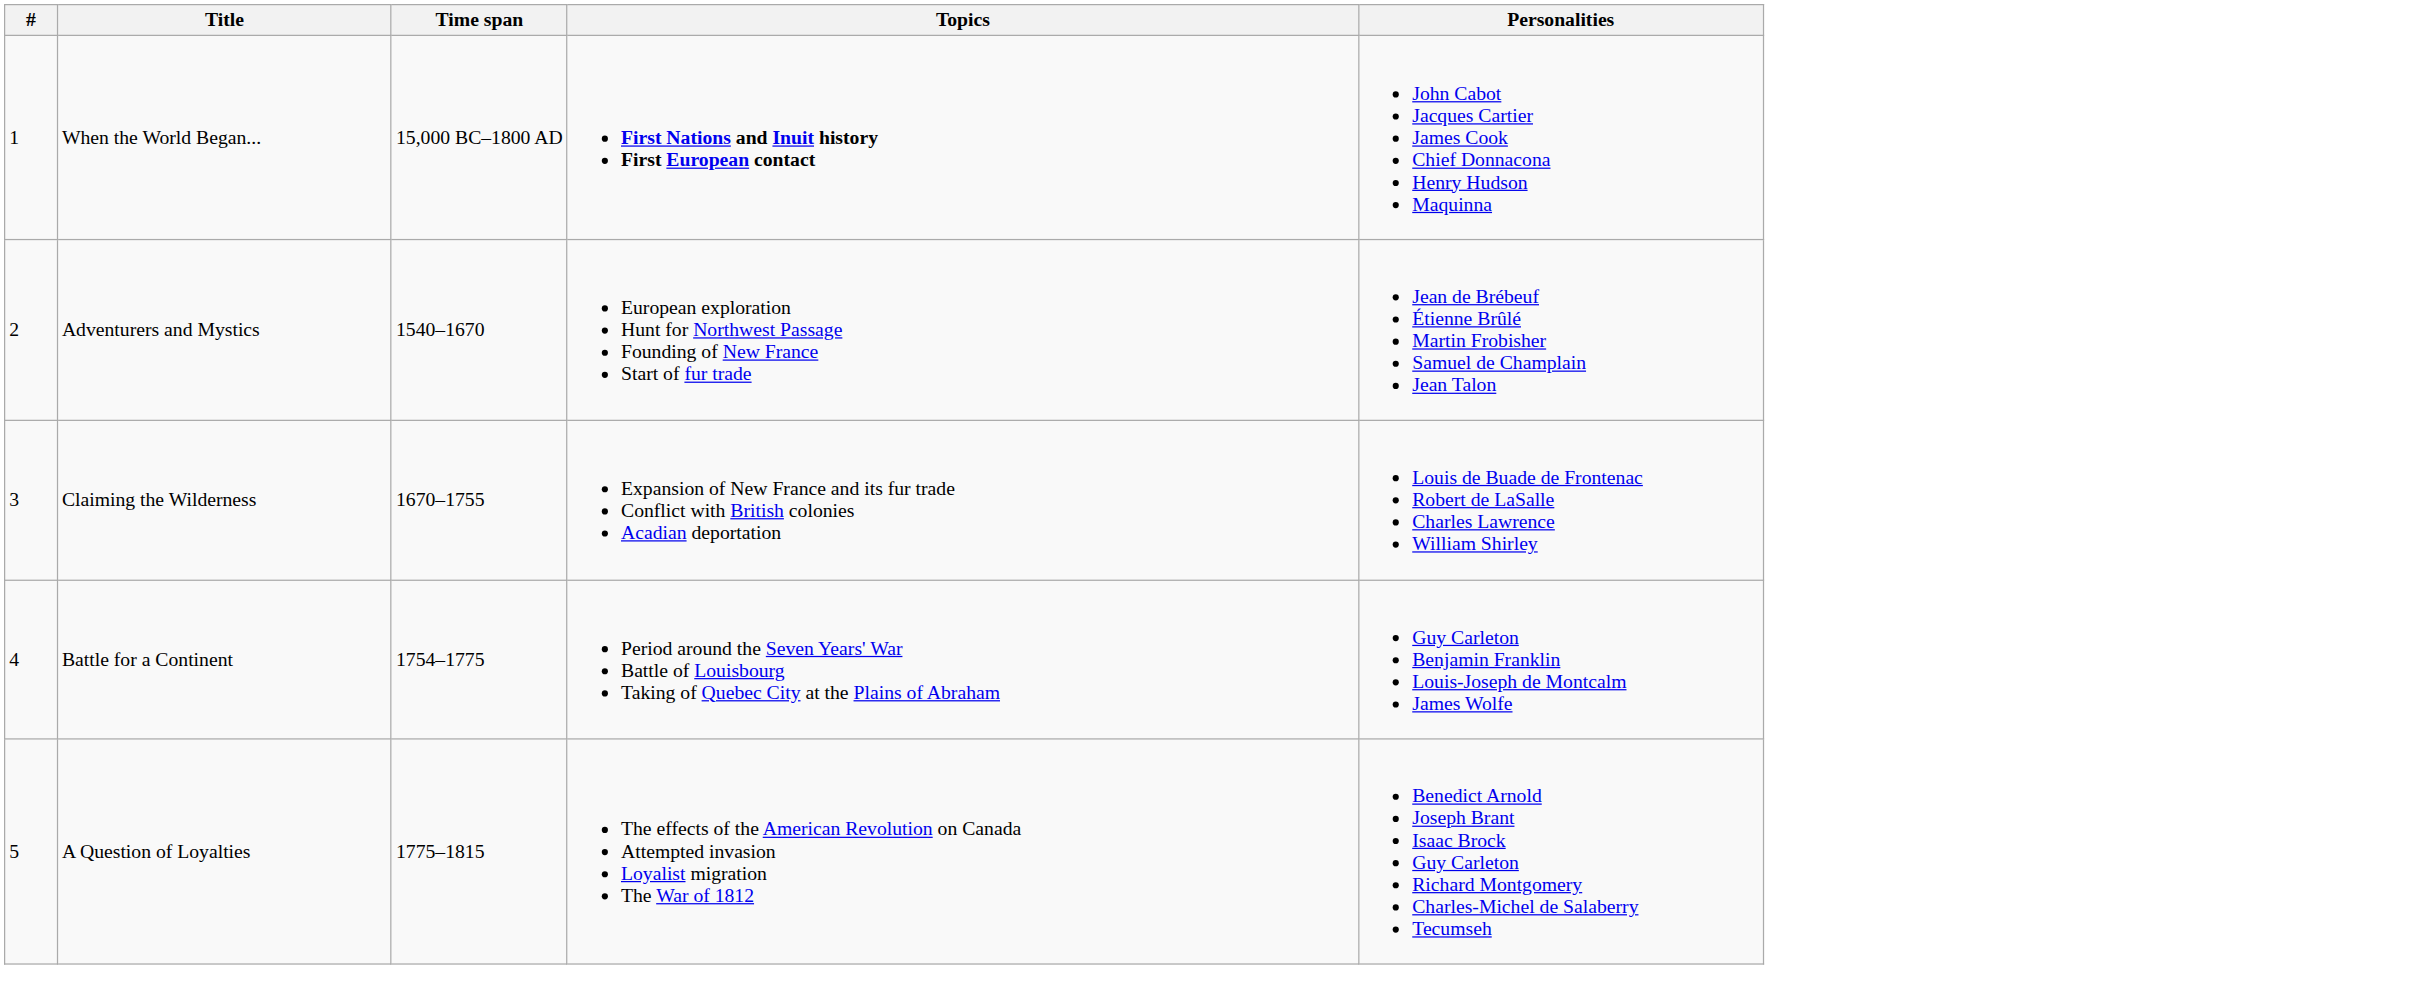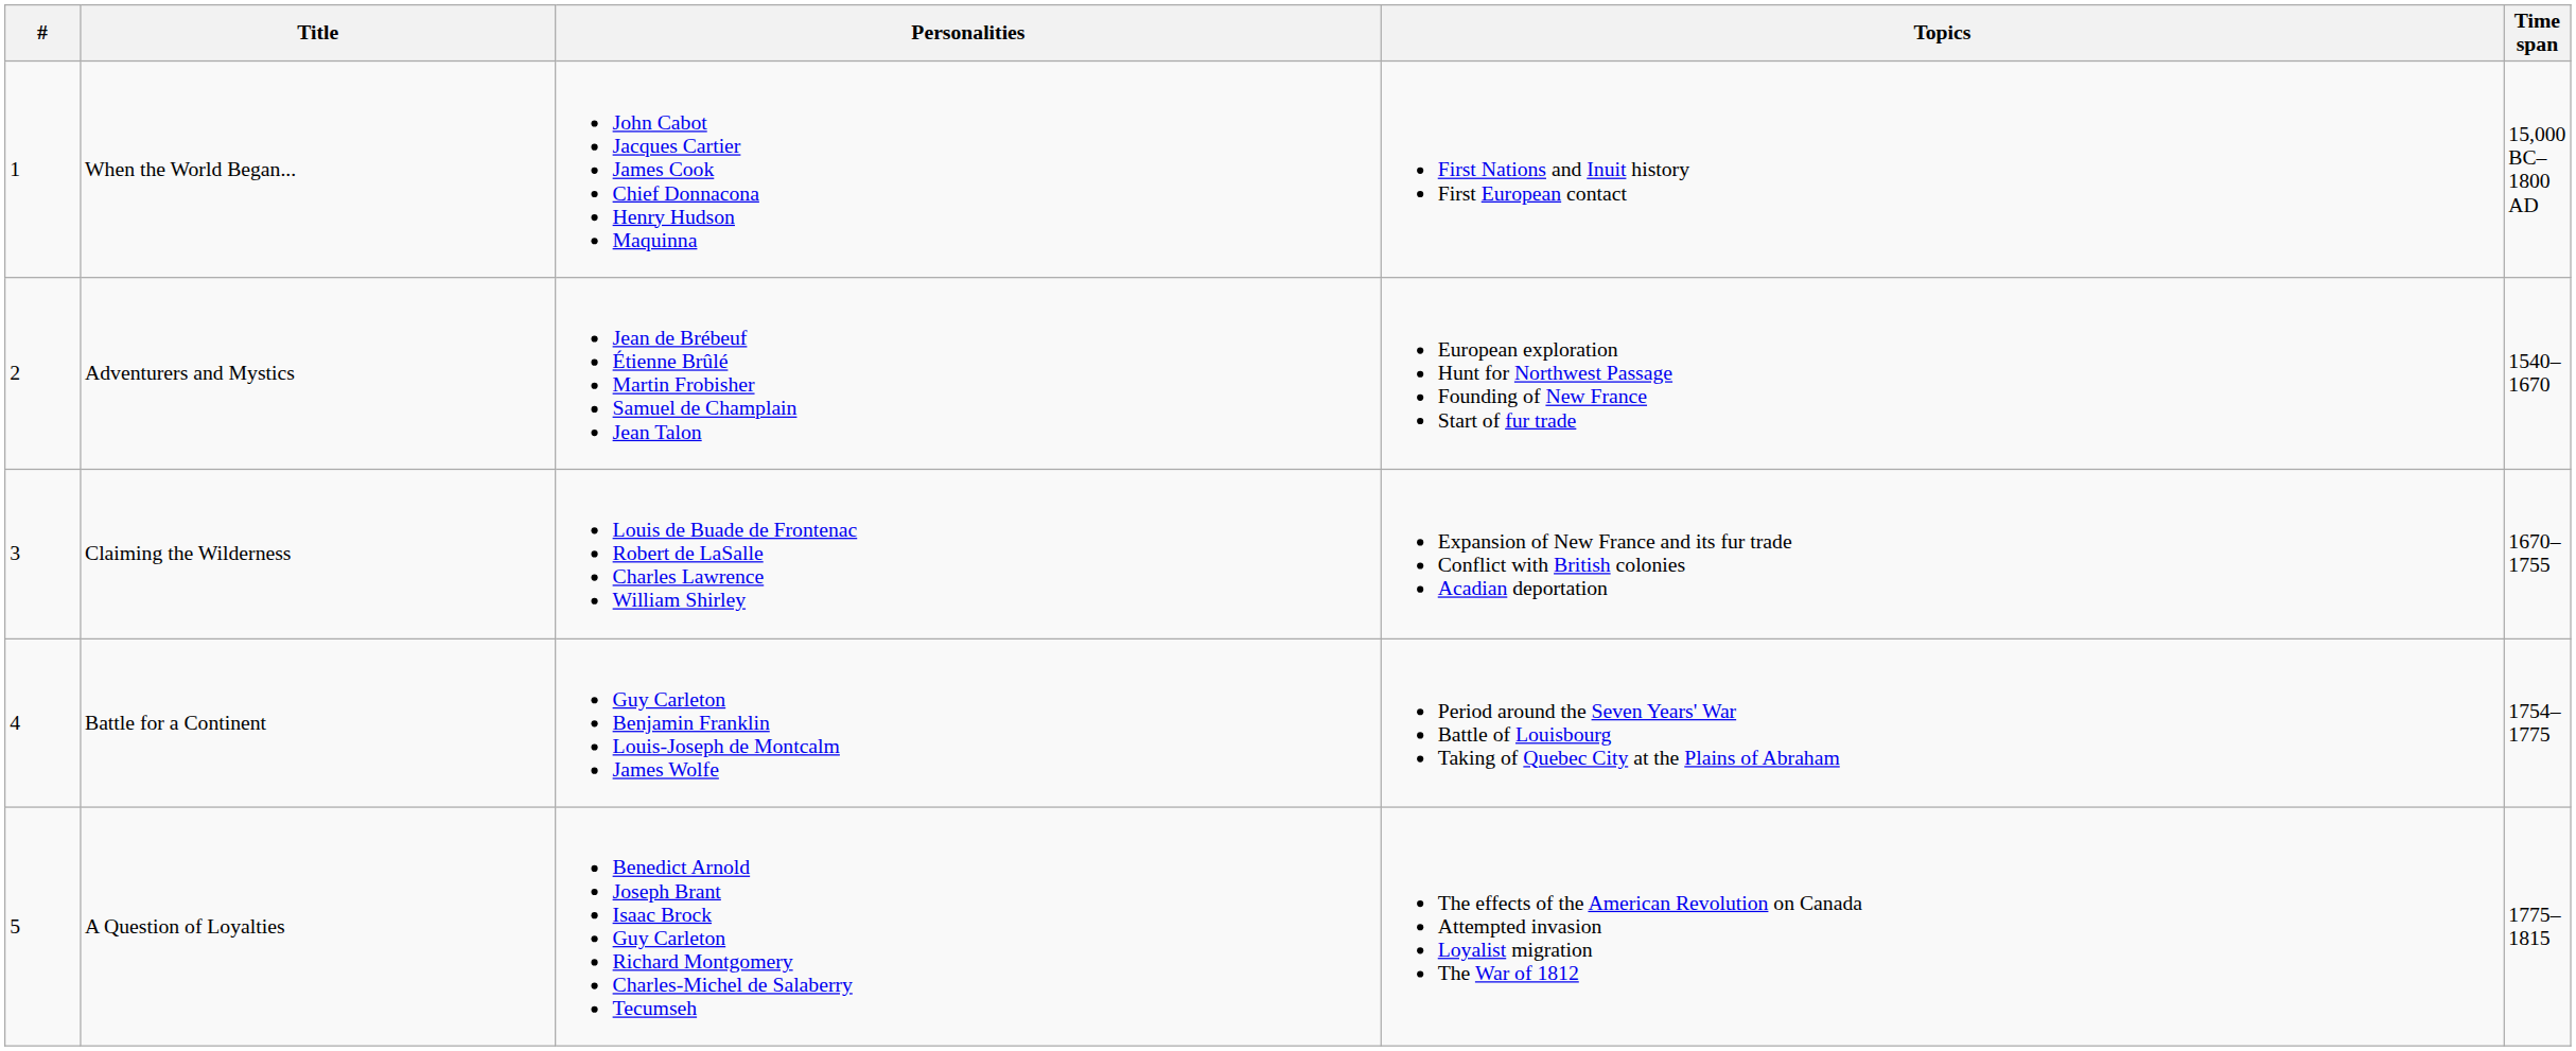columns swapped: Time span <-> Personalities
When the World Began... | Topics: bold -> normal
